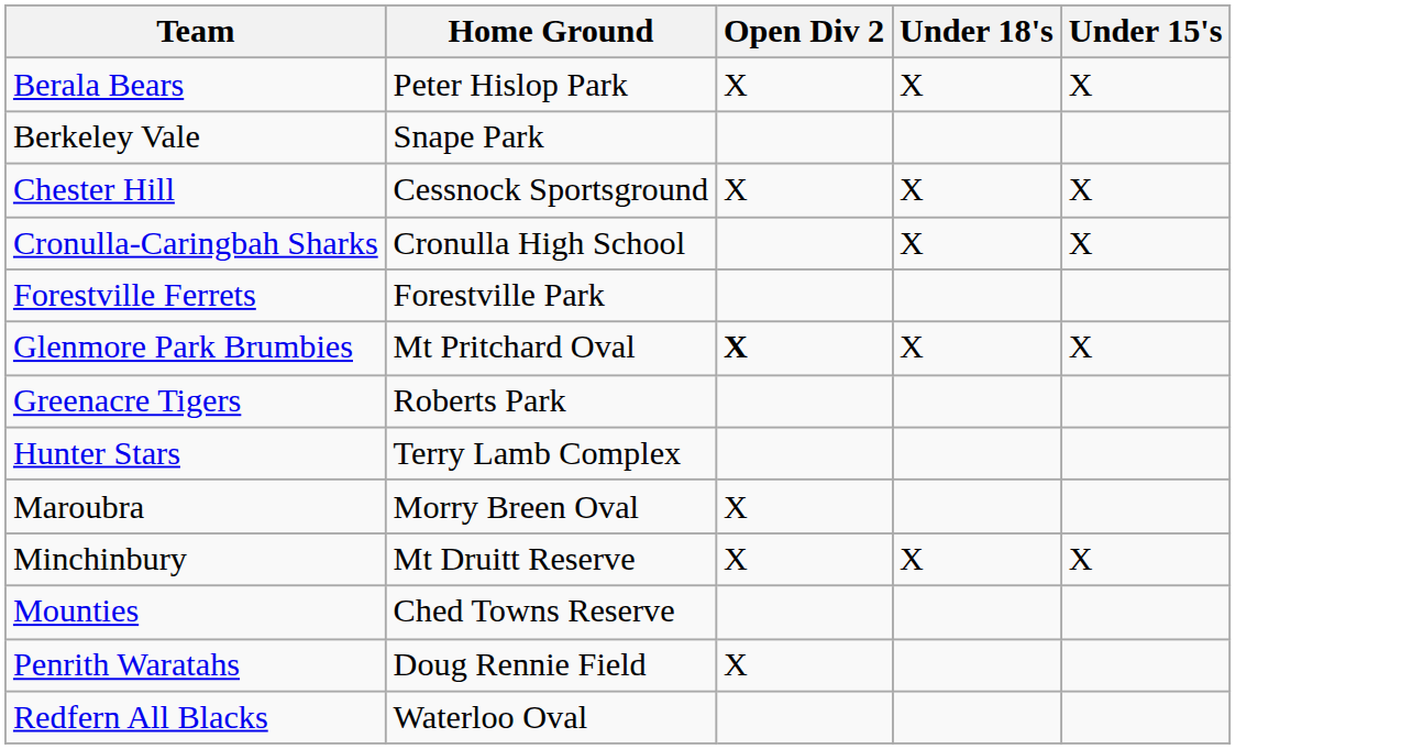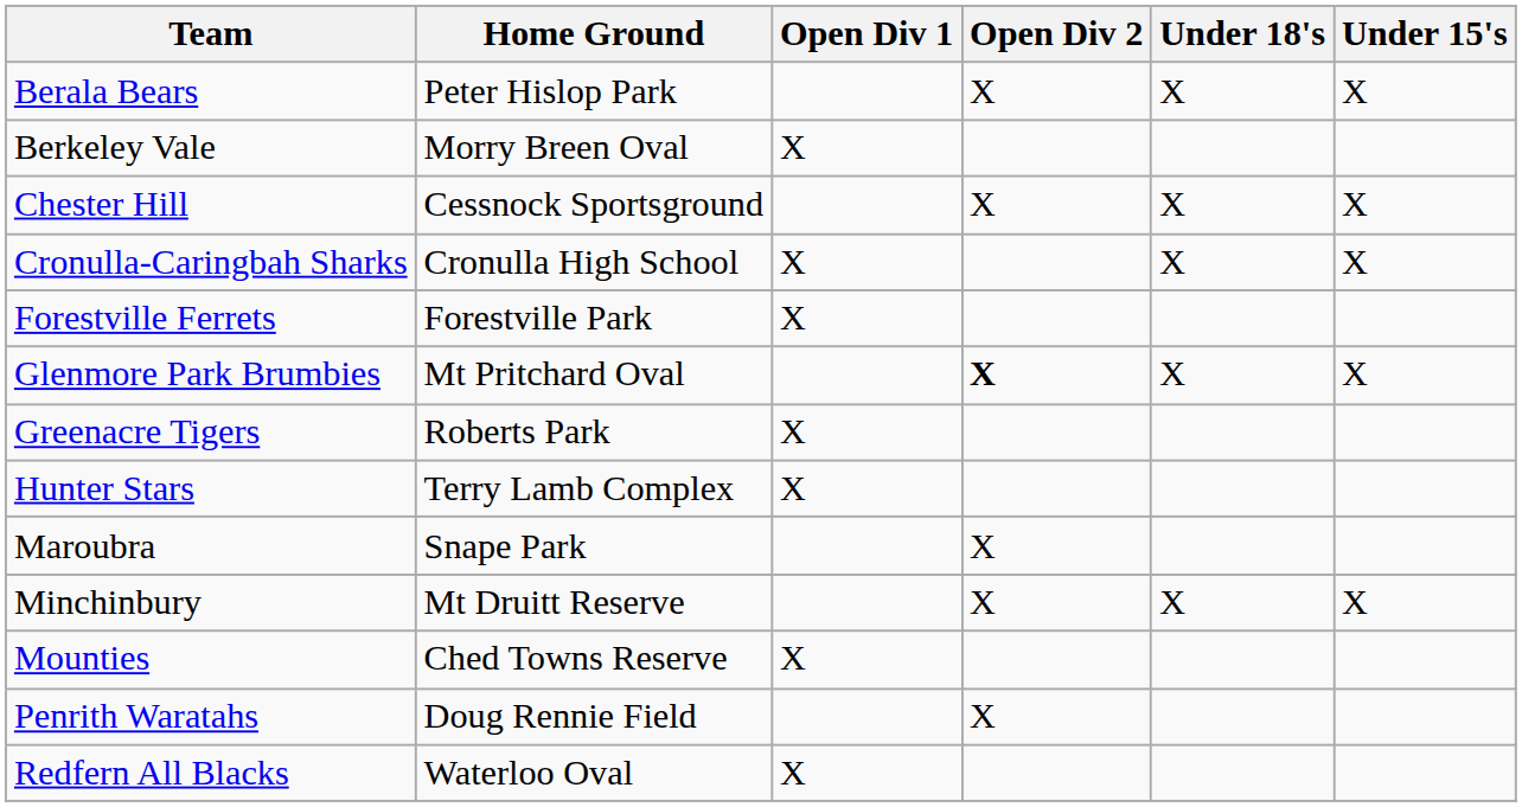+ column: Open Div 1 | X | X | X | X | X | X | X
Berkeley Vale | Home Ground: Snape Park -> Morry Breen Oval
Maroubra | Home Ground: Morry Breen Oval -> Snape Park
